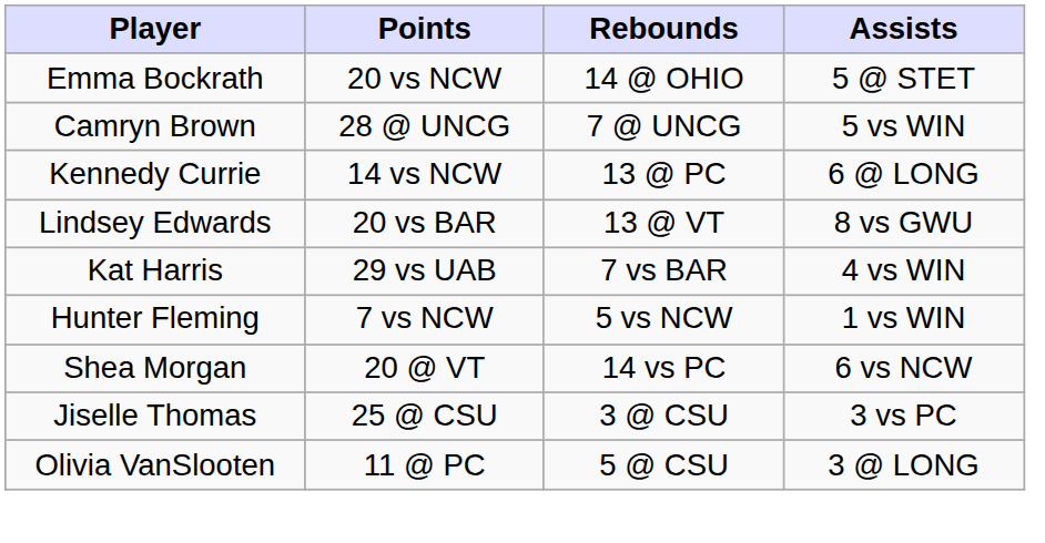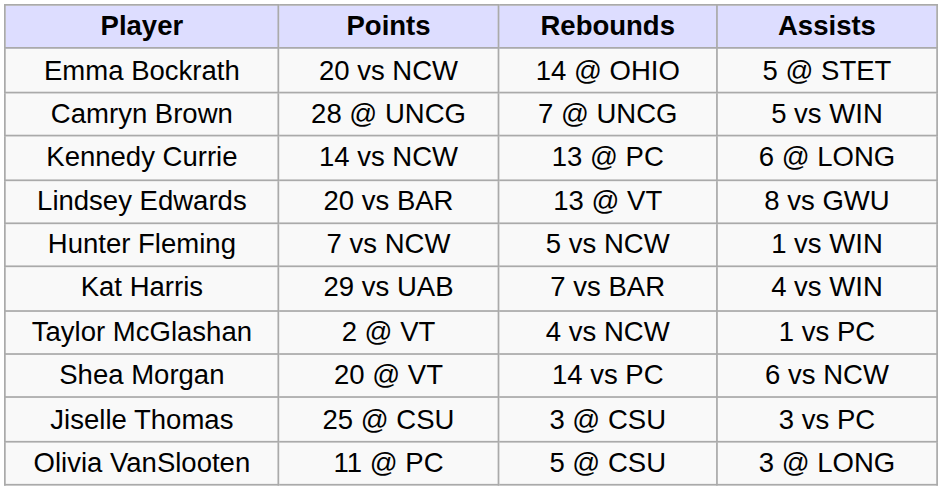rows swapped: Hunter Fleming <-> Kat Harris
+ row: Taylor McGlashan | 2 @ VT | 4 vs NCW | 1 vs PC
